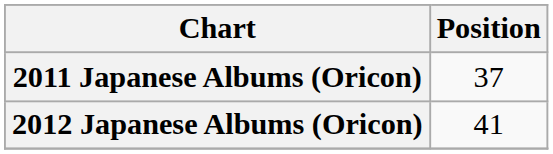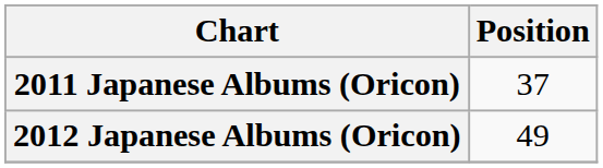2012 Japanese Albums (Oricon) | Position: 41 -> 49
